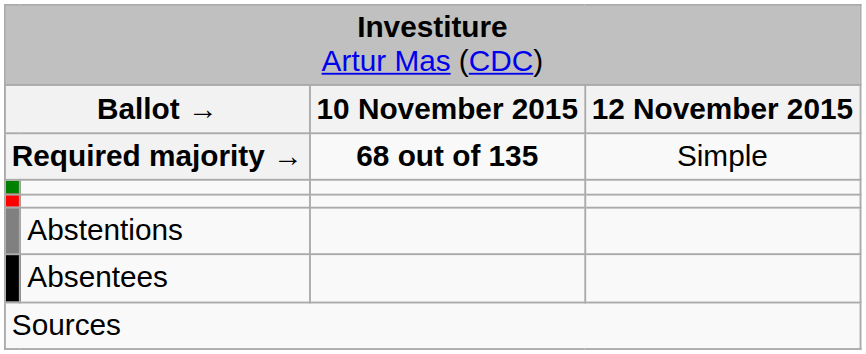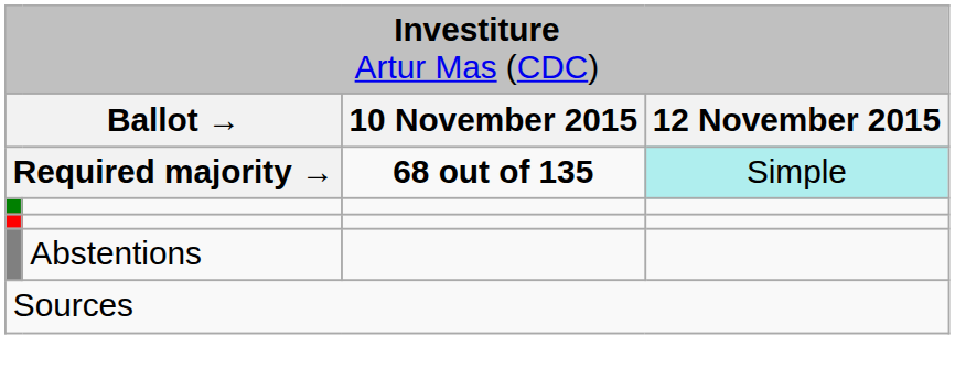Required majority → | column 4: no background -> paleturquoise background
- row: Absentees
